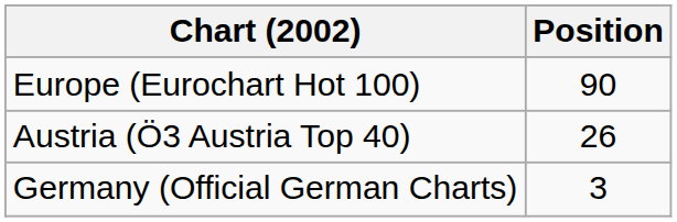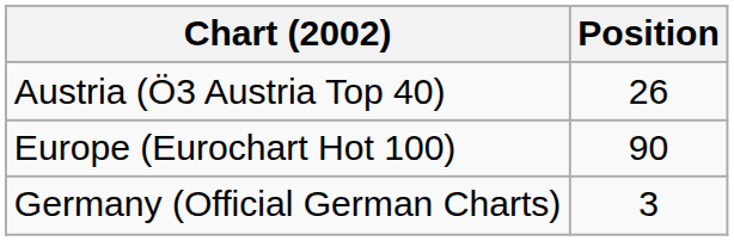rows swapped: Austria (Ö3 Austria Top 40) <-> Europe (Eurochart Hot 100)
